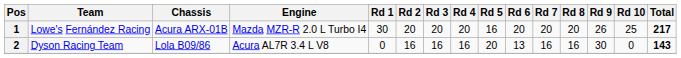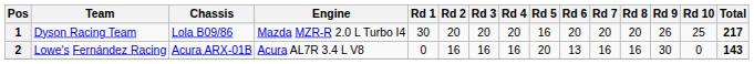1 | Team: Lowe's Fernández Racing -> Dyson Racing Team
1 | Chassis: Acura ARX-01B -> Lola B09/86
2 | Team: Dyson Racing Team -> Lowe's Fernández Racing
2 | Chassis: Lola B09/86 -> Acura ARX-01B
